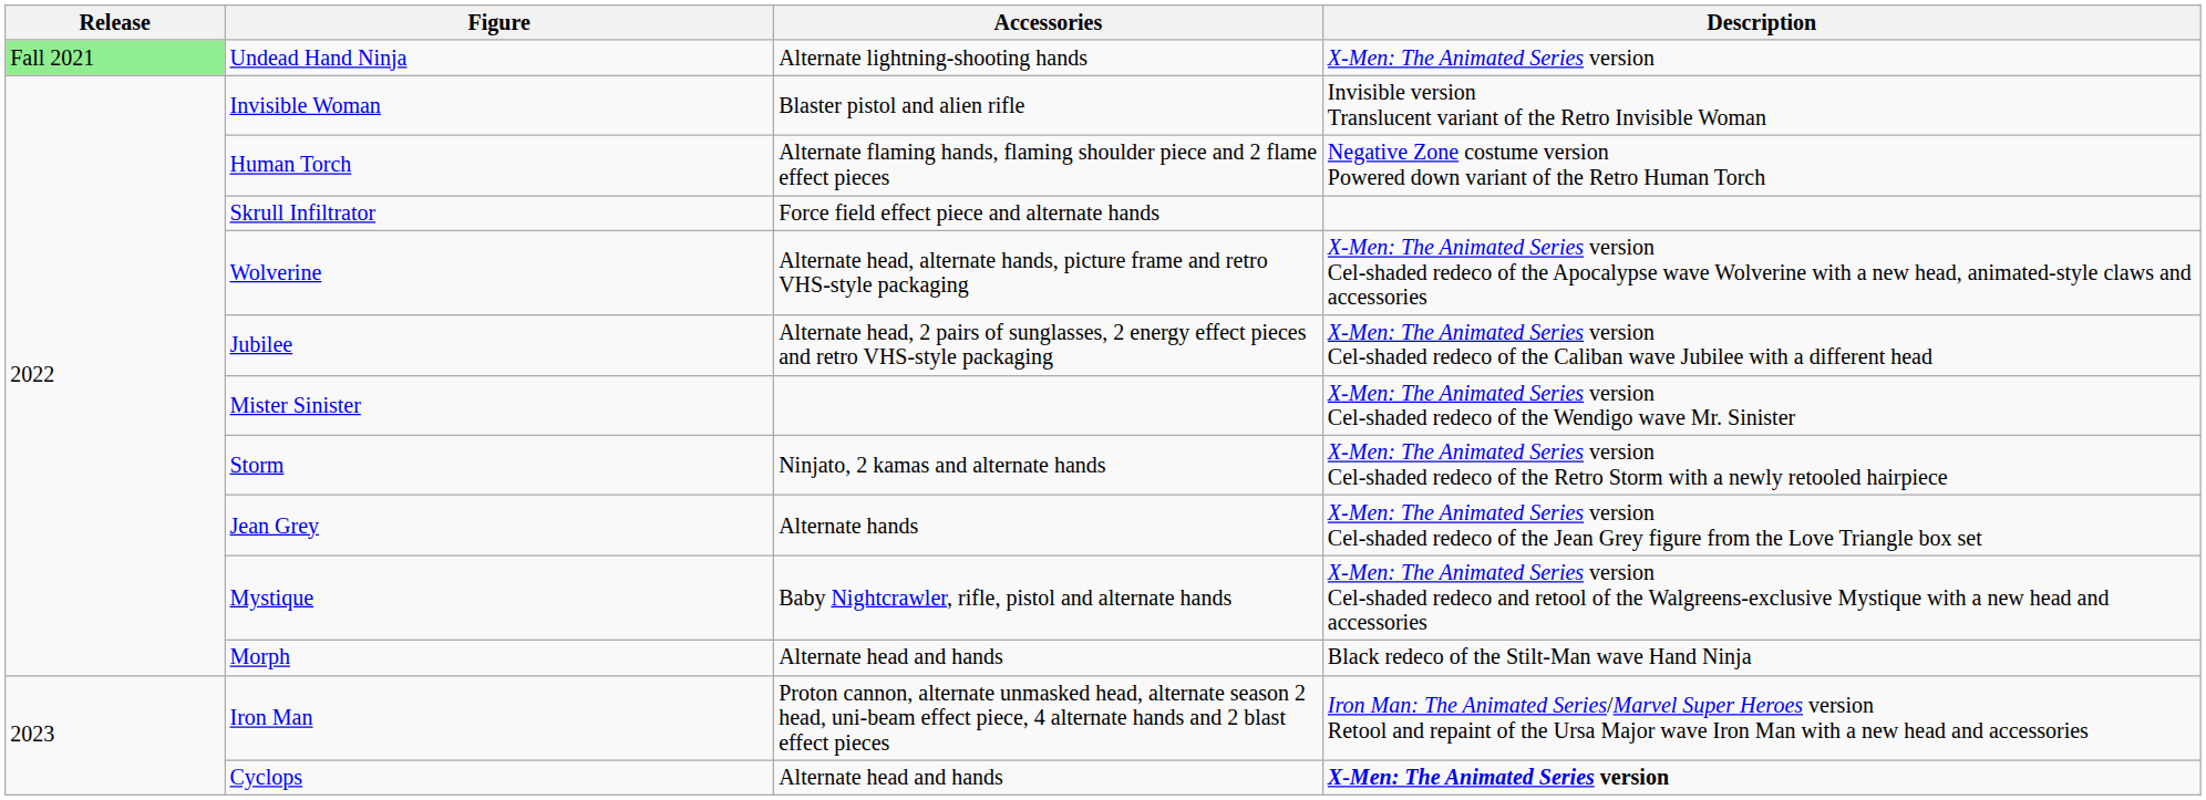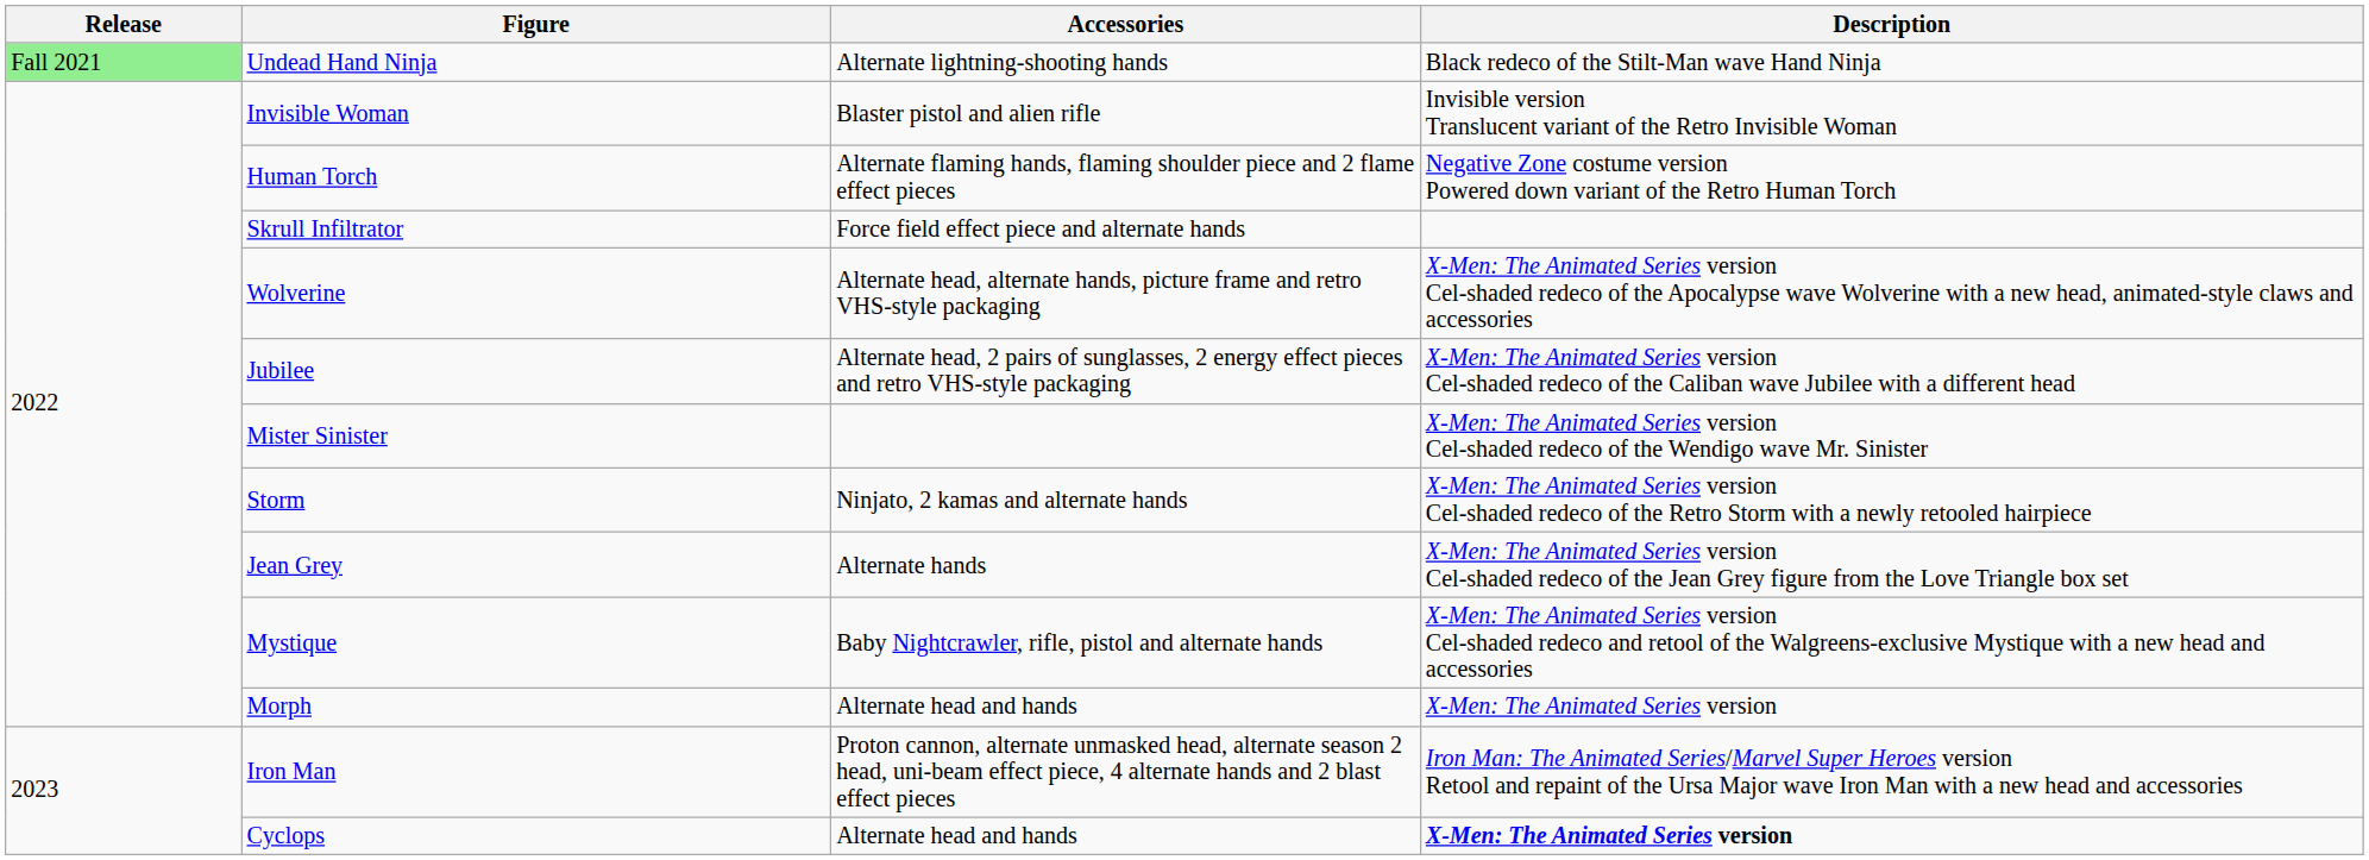Undead Hand Ninja | Description: X-Men: The Animated Series version -> Black redeco of the Stilt-Man wave Hand Ninja
Morph | Description: Black redeco of the Stilt-Man wave Hand Ninja -> X-Men: The Animated Series version
